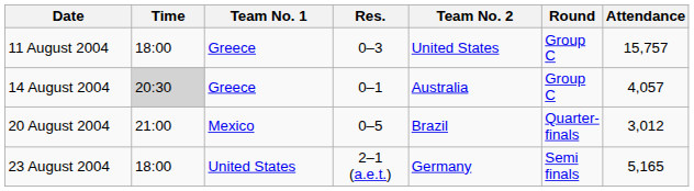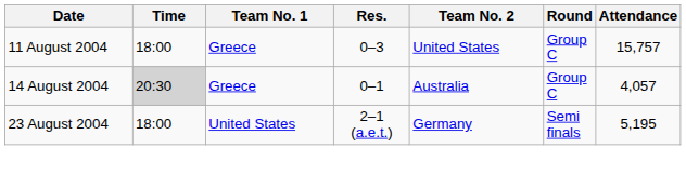- row: 20 August 2004 | 21:00 | Mexico | 0–5 | Brazil | Quarter-finals | 3,012
23 August 2004 | Attendance: 5,165 -> 5,195
